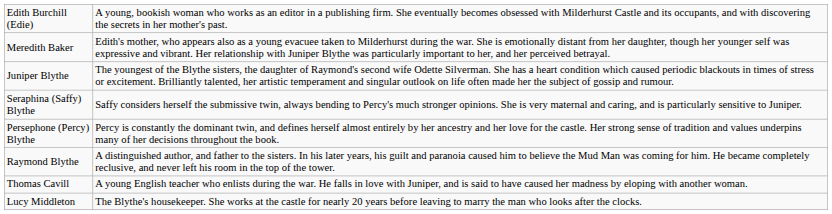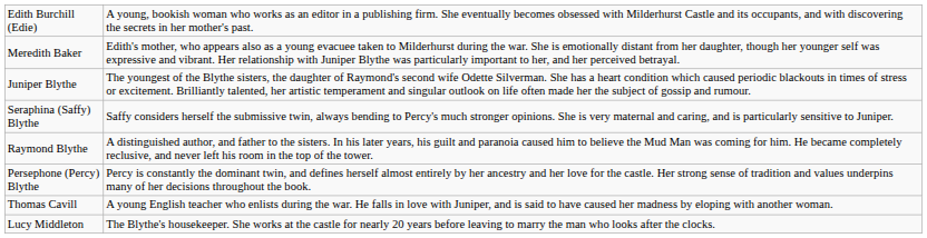rows swapped: Persephone (Percy) Blythe <-> Raymond Blythe
